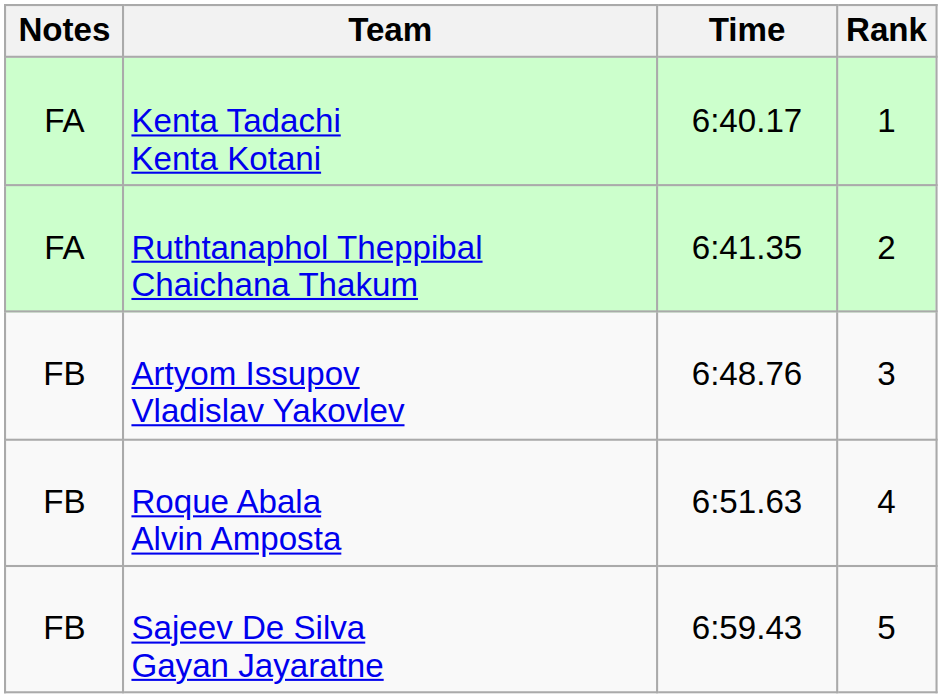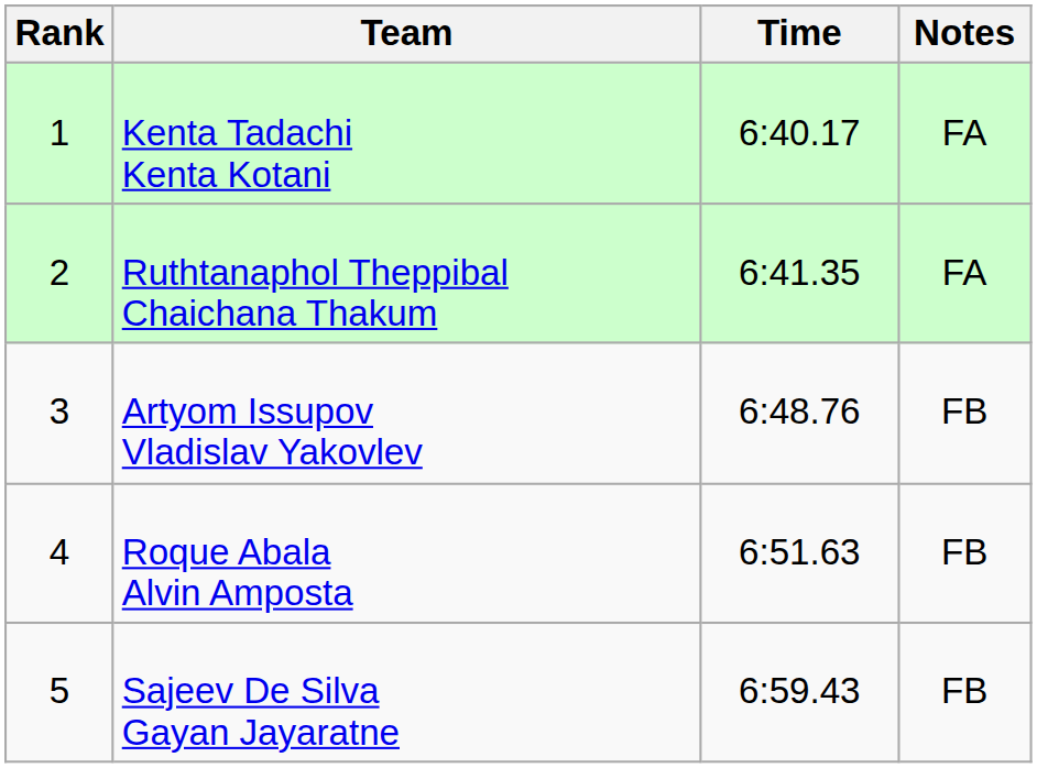columns swapped: Rank <-> Notes
